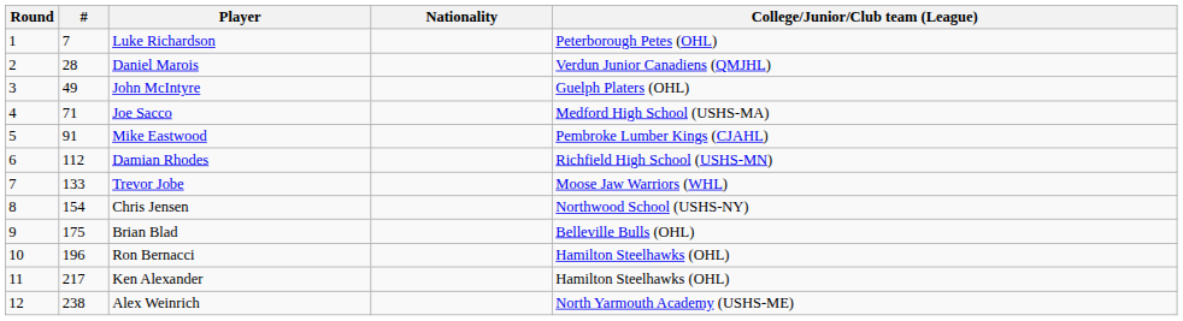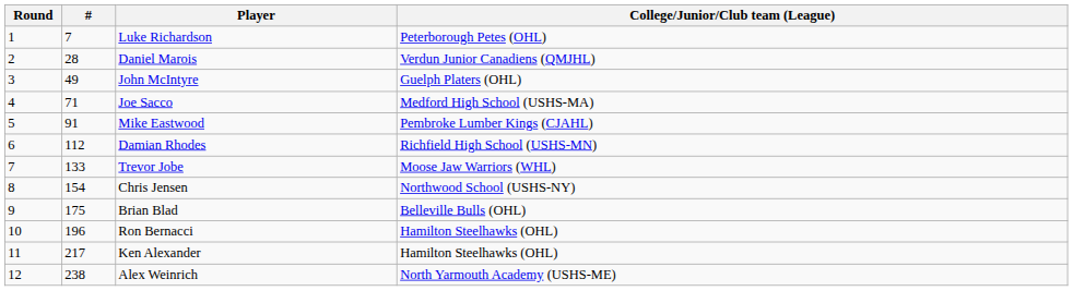- column: Nationality
